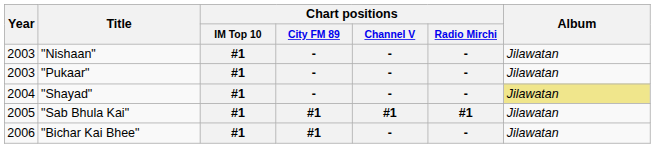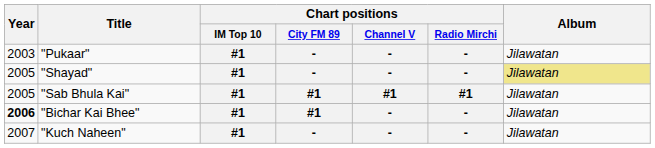- row: 2003 | "Nishaan" | #1 | - | - | - | Jilawatan
"Shayad" | Year: 2004 -> 2005
"Bichar Kai Bhee" | Year: normal -> bold
+ row: 2007 | "Kuch Naheen" | #1 | - | - | - | Jilawatan
